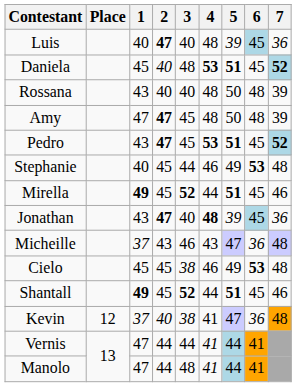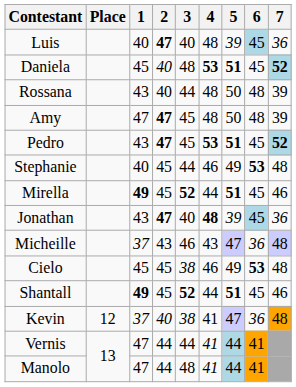Rossana | 3: 40 -> 44
